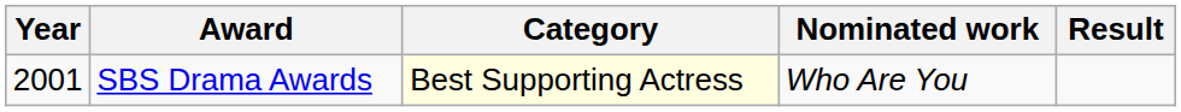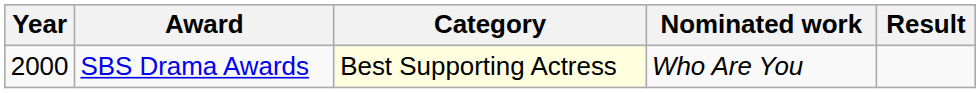SBS Drama Awards | Year: 2001 -> 2000
